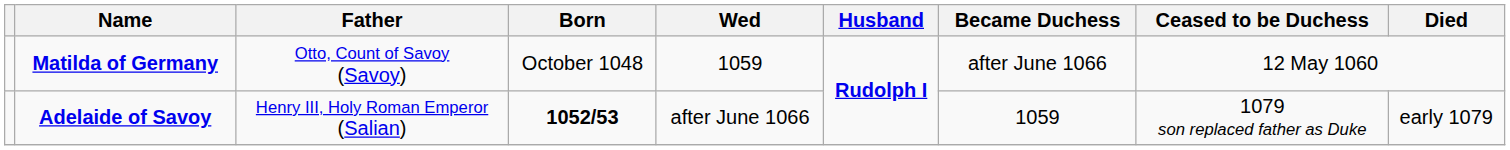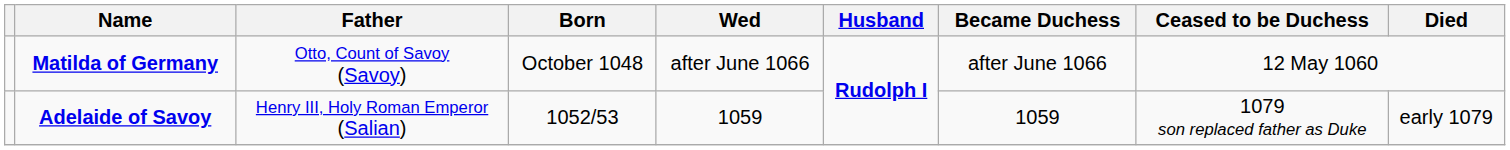Matilda of Germany | Wed: 1059 -> after June 1066
Adelaide of Savoy | Born: bold -> normal
Adelaide of Savoy | Wed: after June 1066 -> 1059
